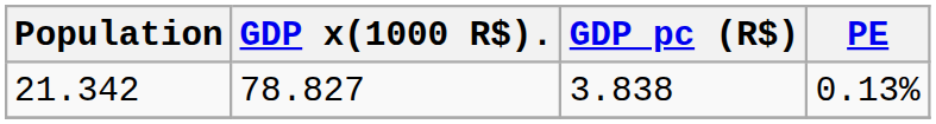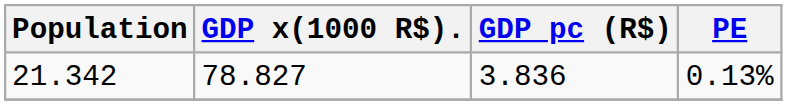21.342 | GDP pc (R$): 3.838 -> 3.836
